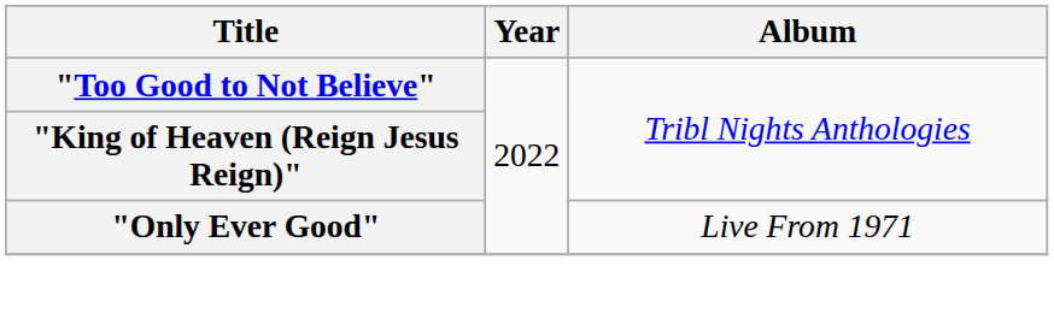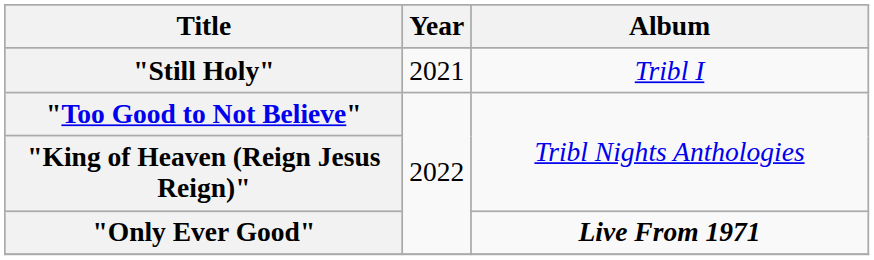+ row: "Still Holy" | 2021 | Tribl I
"Only Ever Good" | Album: normal -> bold
